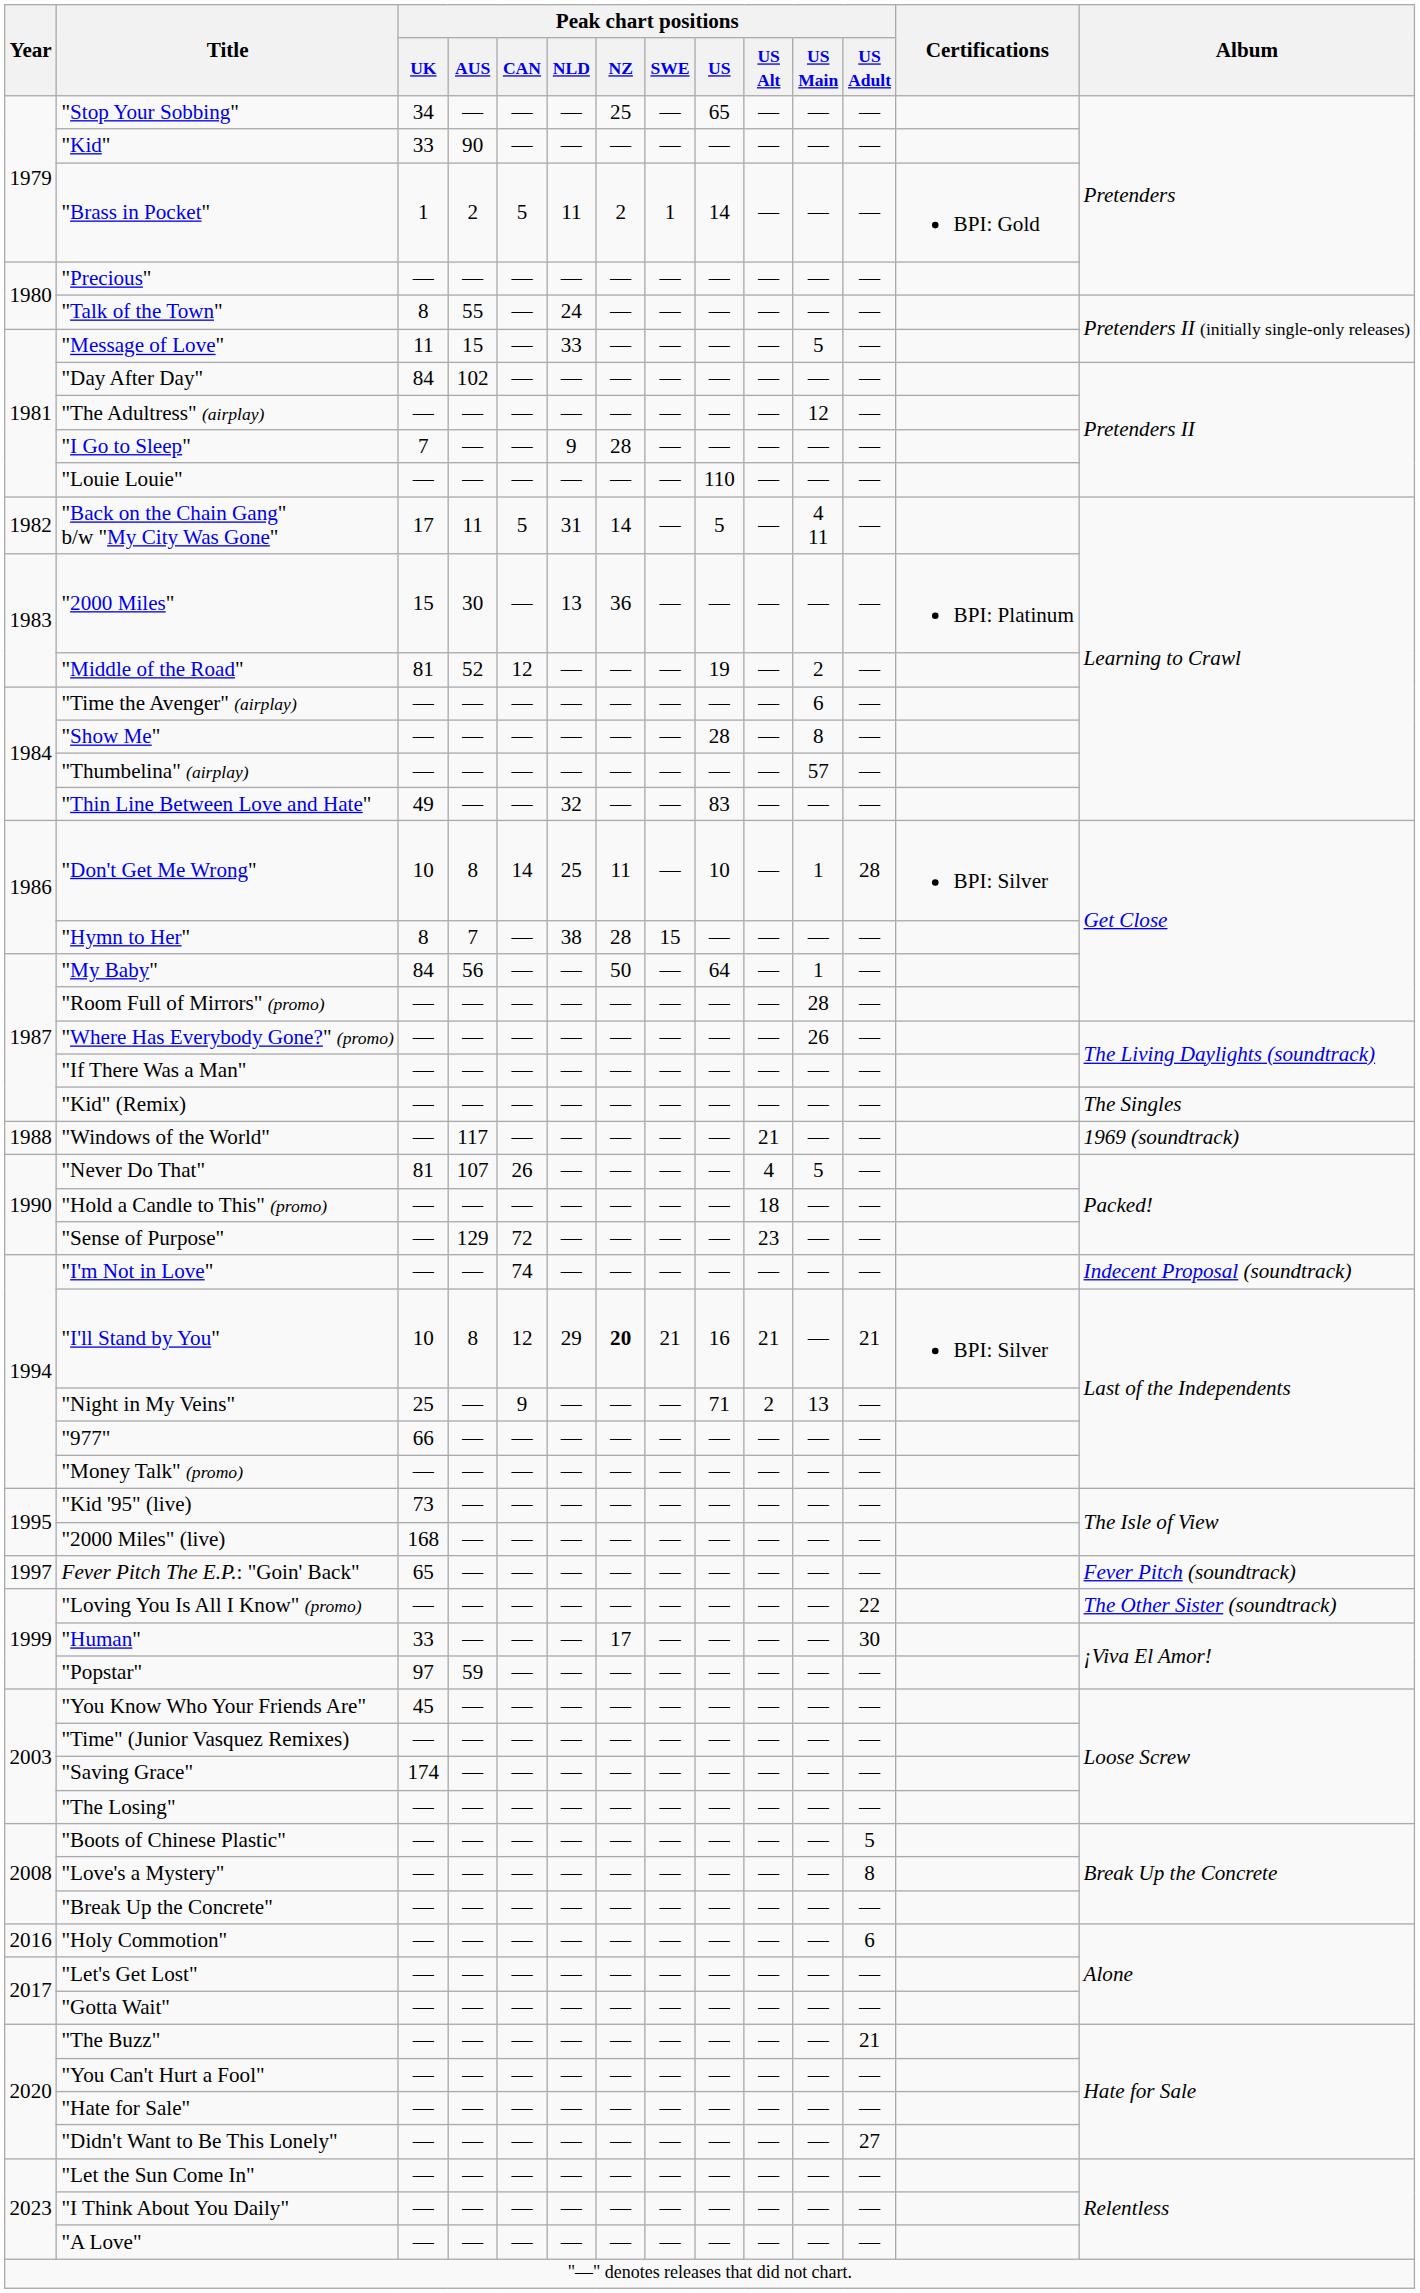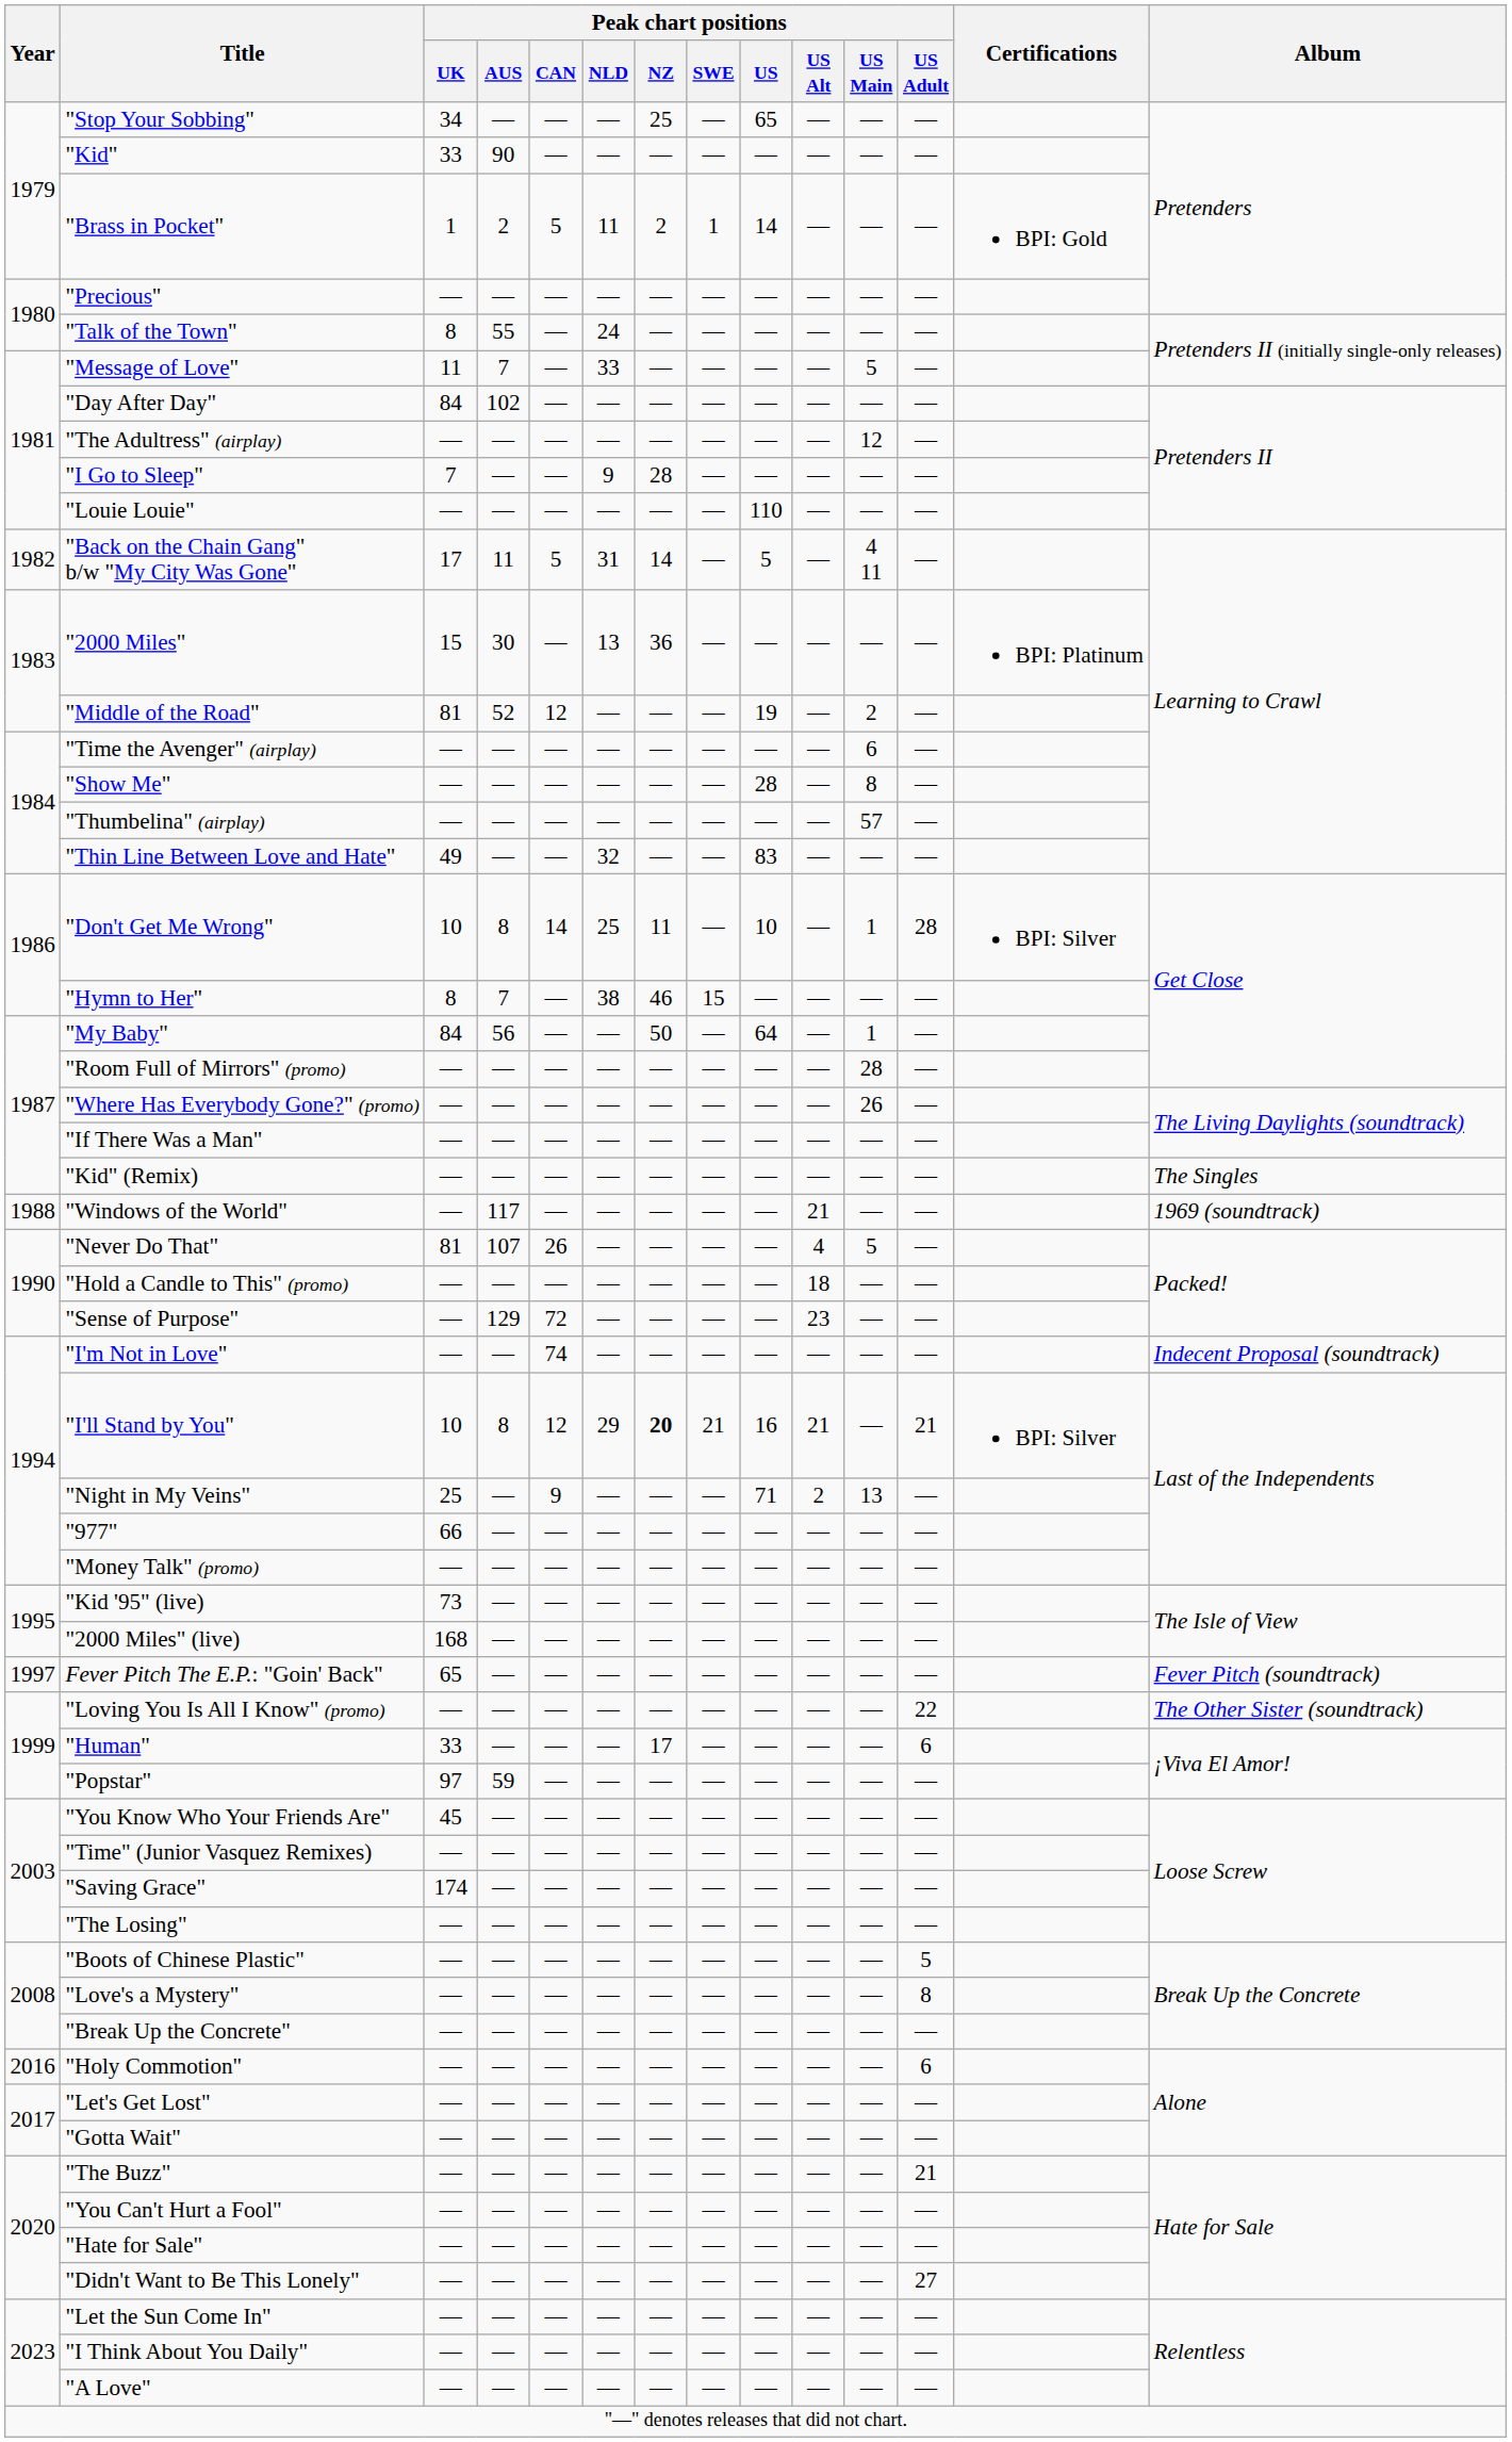"Message of Love" | Peak chart positions / AUS: 15 -> 7
"Hymn to Her" | Peak chart positions / NZ: 28 -> 46
"Human" | Peak chart positions / US Adult: 30 -> 6
